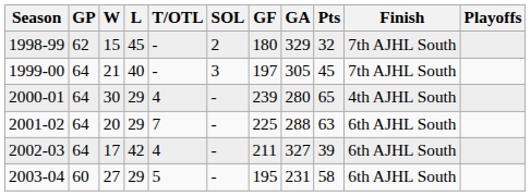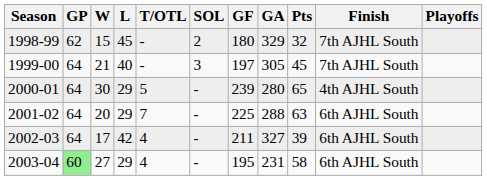2000-01 | T/OTL: 4 -> 5
2003-04 | GP: no background -> lightgreen background
2003-04 | T/OTL: 5 -> 4
